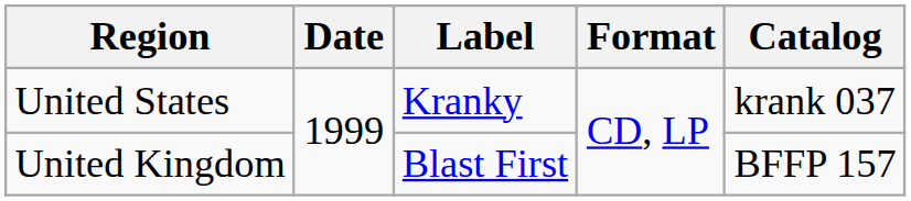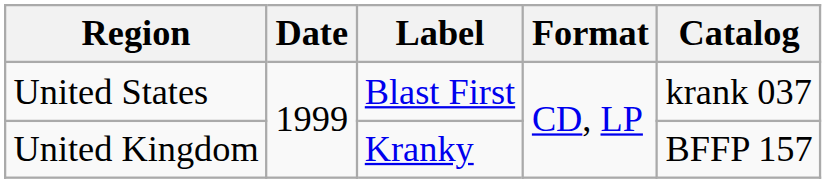United States | Label: Kranky -> Blast First
United Kingdom | Label: Blast First -> Kranky
